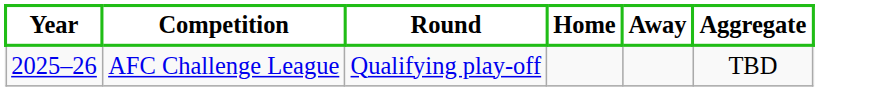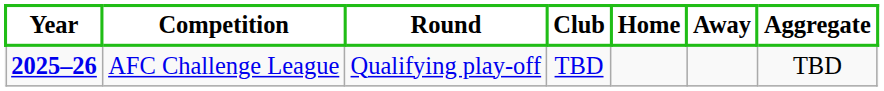+ column: Club | TBD
AFC Challenge League | Year: normal -> bold
